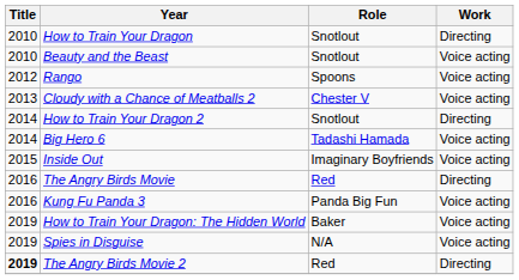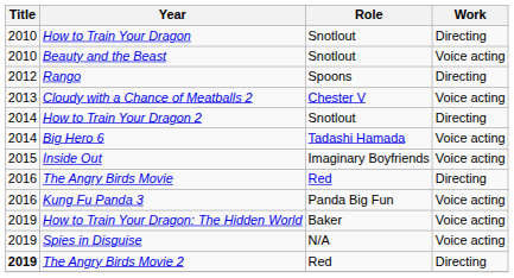Rango | Work: Voice acting -> Directing
